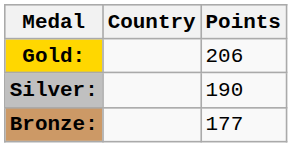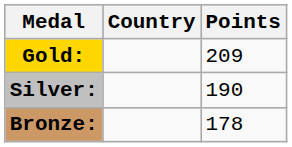Gold: | Points: 206 -> 209
Bronze: | Points: 177 -> 178
